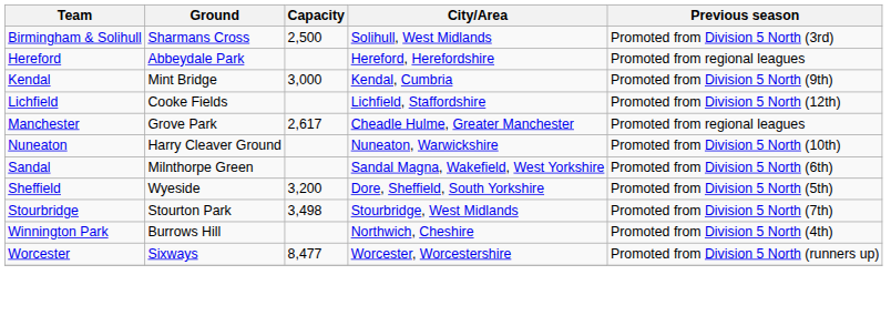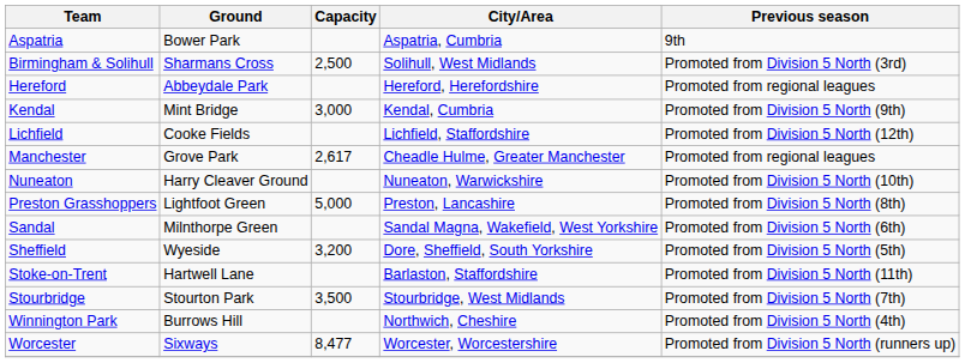+ row: Aspatria | Bower Park | Aspatria, Cumbria | 9th
+ row: Preston Grasshoppers | Lightfoot Green | 5,000 | Preston, Lancashire | Promoted from Division 5 North (8th)
+ row: Stoke-on-Trent | Hartwell Lane | Barlaston, Staffordshire | Promoted from Division 5 North (11th)
Stourbridge | Capacity: 3,498 -> 3,500
